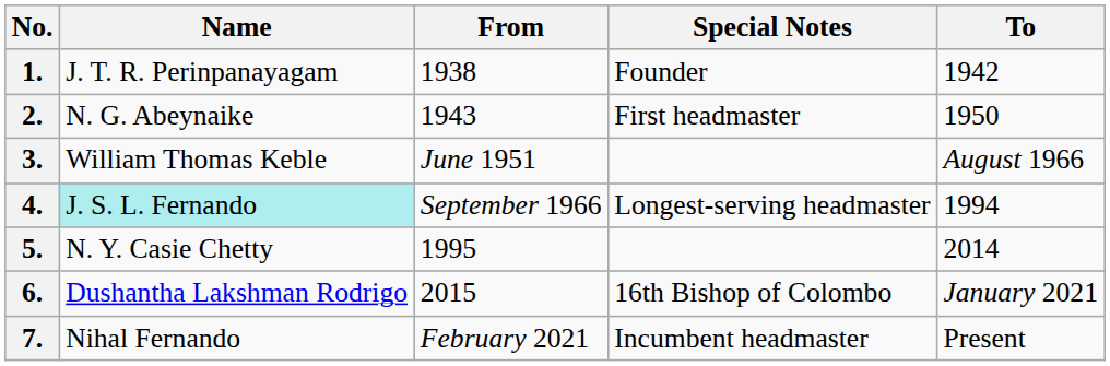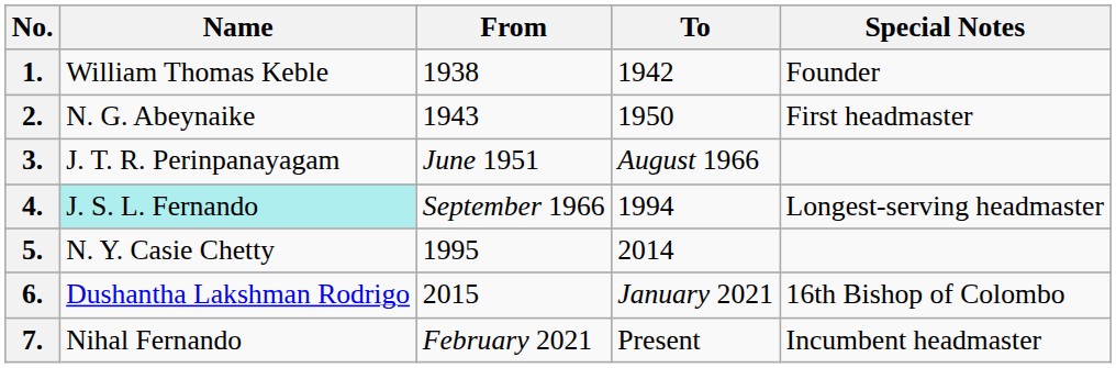columns swapped: To <-> Special Notes
1. | Name: J. T. R. Perinpanayagam -> William Thomas Keble
3. | Name: William Thomas Keble -> J. T. R. Perinpanayagam
